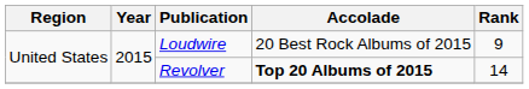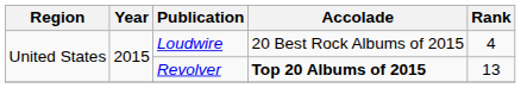Loudwire | Rank: 9 -> 4
Revolver | Rank: 14 -> 13
